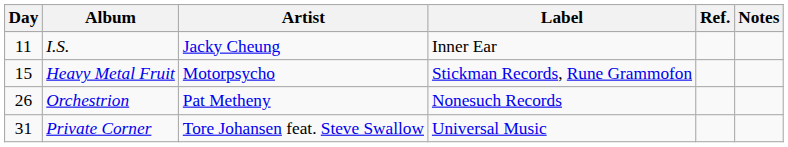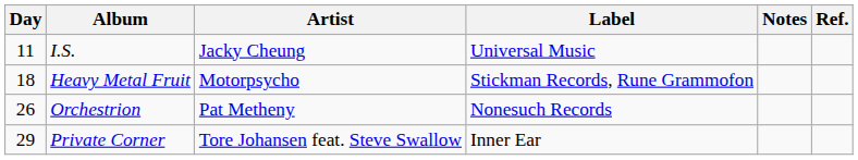columns swapped: Notes <-> Ref.
I.S. | Label: Inner Ear -> Universal Music
Heavy Metal Fruit | Day: 15 -> 18
Private Corner | Day: 31 -> 29
Private Corner | Label: Universal Music -> Inner Ear
